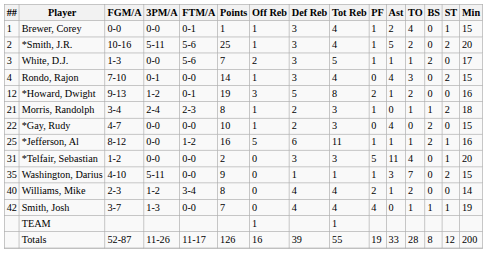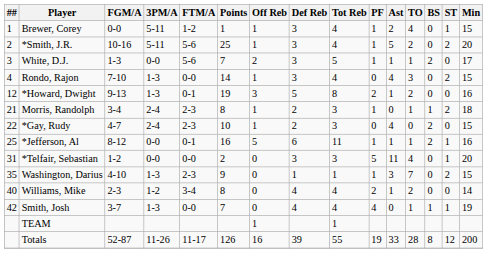Brewer, Corey | 3PM/A: 0-0 -> 5-11
Brewer, Corey | FTM/A: 0-1 -> 1-2
Rondo, Rajon | 3PM/A: 0-1 -> 1-3
*Howard, Dwight | 3PM/A: 1-2 -> 1-3
*Gay, Rudy | 3PM/A: 0-0 -> 2-4
*Gay, Rudy | FTM/A: 0-0 -> 2-3
*Jefferson, Al | FTM/A: 1-2 -> 0-1
Washington, Darius | 3PM/A: 5-11 -> 1-3
Washington, Darius | FTM/A: 0-0 -> 2-3
